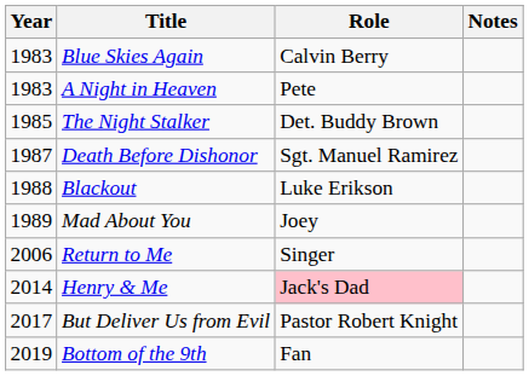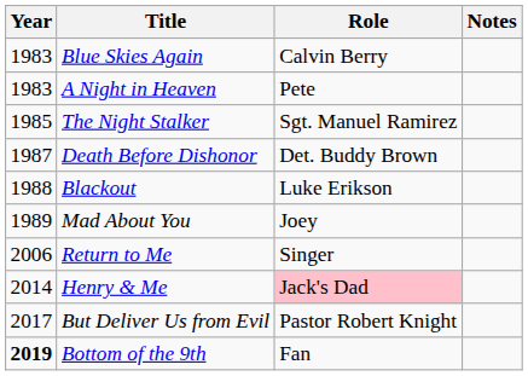The Night Stalker | Role: Det. Buddy Brown -> Sgt. Manuel Ramirez
Death Before Dishonor | Role: Sgt. Manuel Ramirez -> Det. Buddy Brown
Bottom of the 9th | Year: normal -> bold
